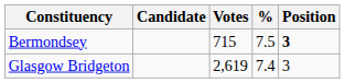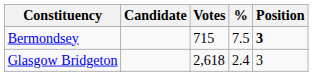Glasgow Bridgeton | Votes: 2,619 -> 2,618
Glasgow Bridgeton | %: 7.4 -> 2.4
